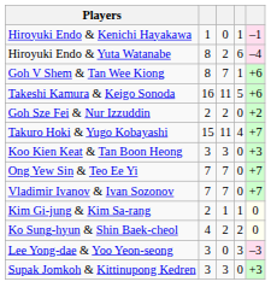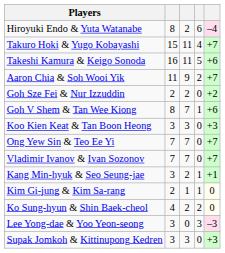- row: Hiroyuki Endo & Kenichi Hayakawa | 1 | 0 | 1 | –1
rows swapped: Takuro Hoki & Yugo Kobayashi <-> Goh V Shem & Tan Wee Kiong
+ row: Aaron Chia & Soh Wooi Yik | 11 | 9 | 2 | +7
+ row: Kang Min-hyuk & Seo Seung-jae | 3 | 2 | 1 | +1
